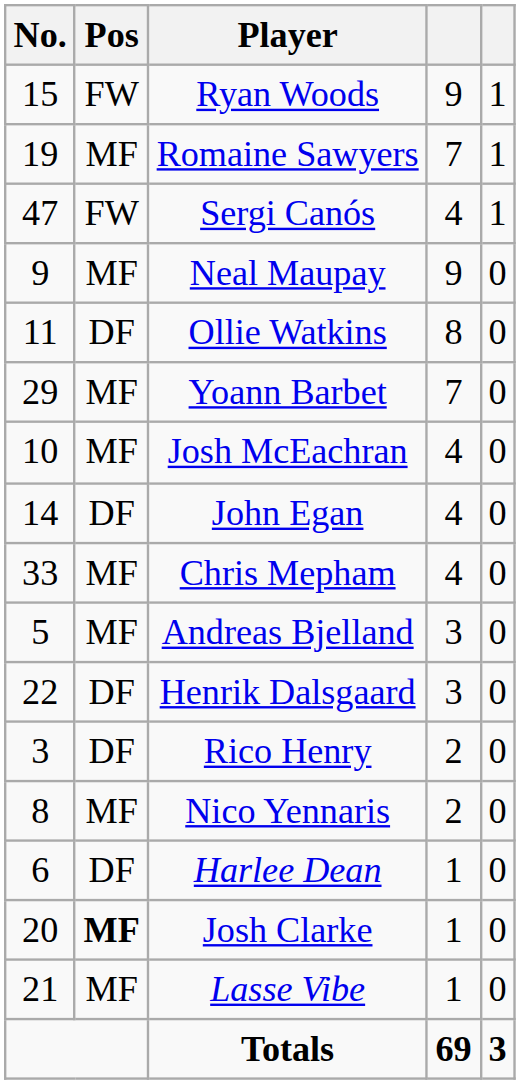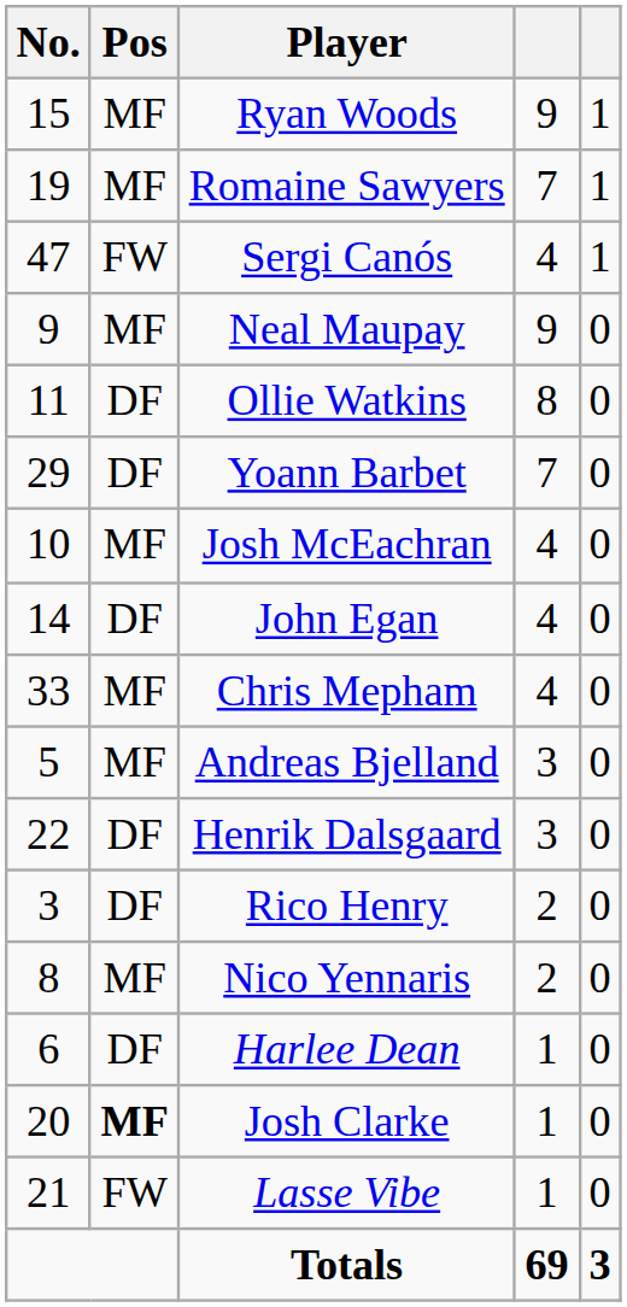Ryan Woods | Pos: FW -> MF
Yoann Barbet | Pos: MF -> DF
Lasse Vibe | Pos: MF -> FW
